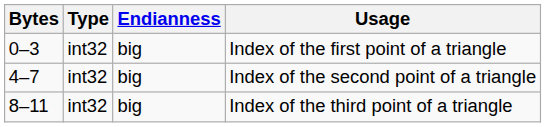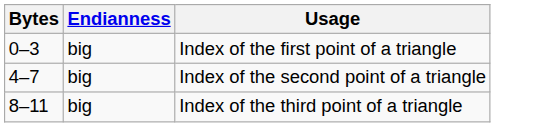- column: Type | int32 | int32 | int32
